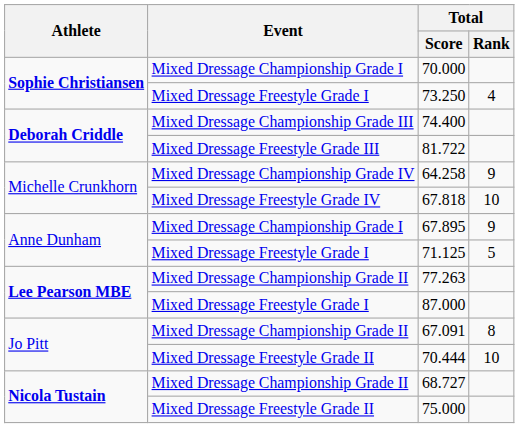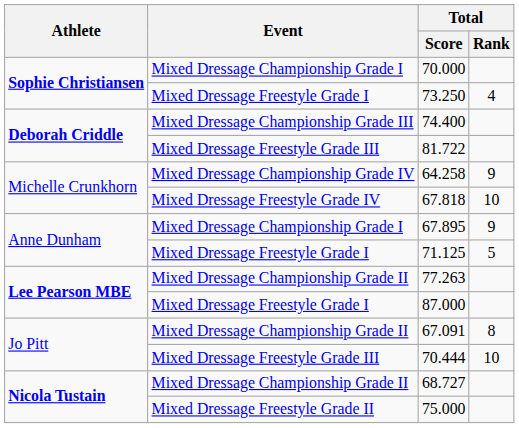70.444 | Event: Mixed Dressage Freestyle Grade II -> Mixed Dressage Freestyle Grade III
